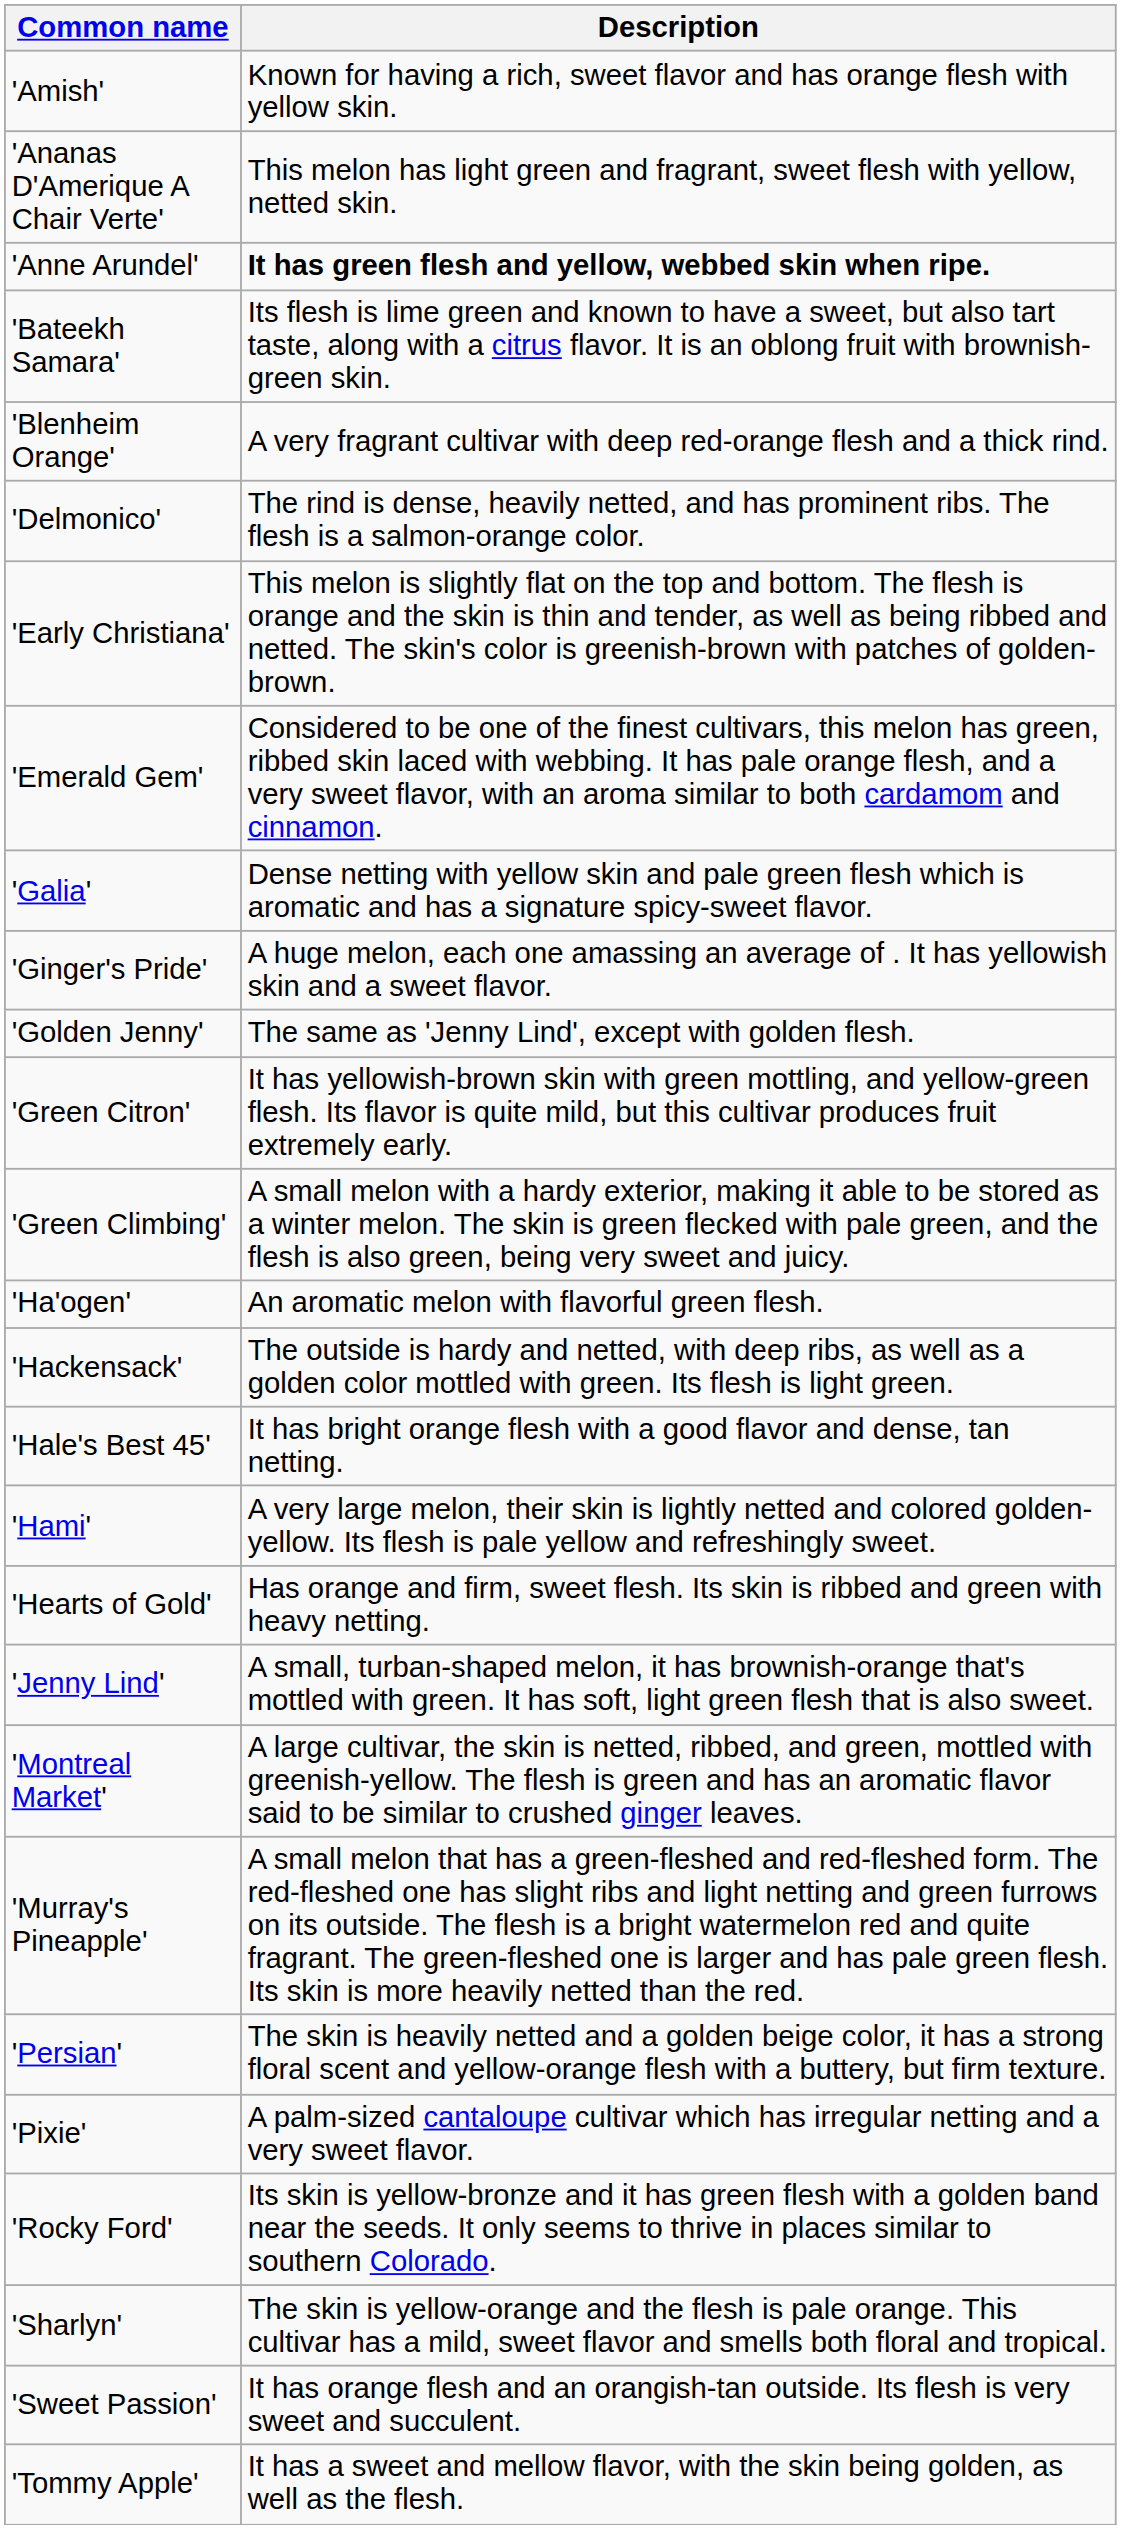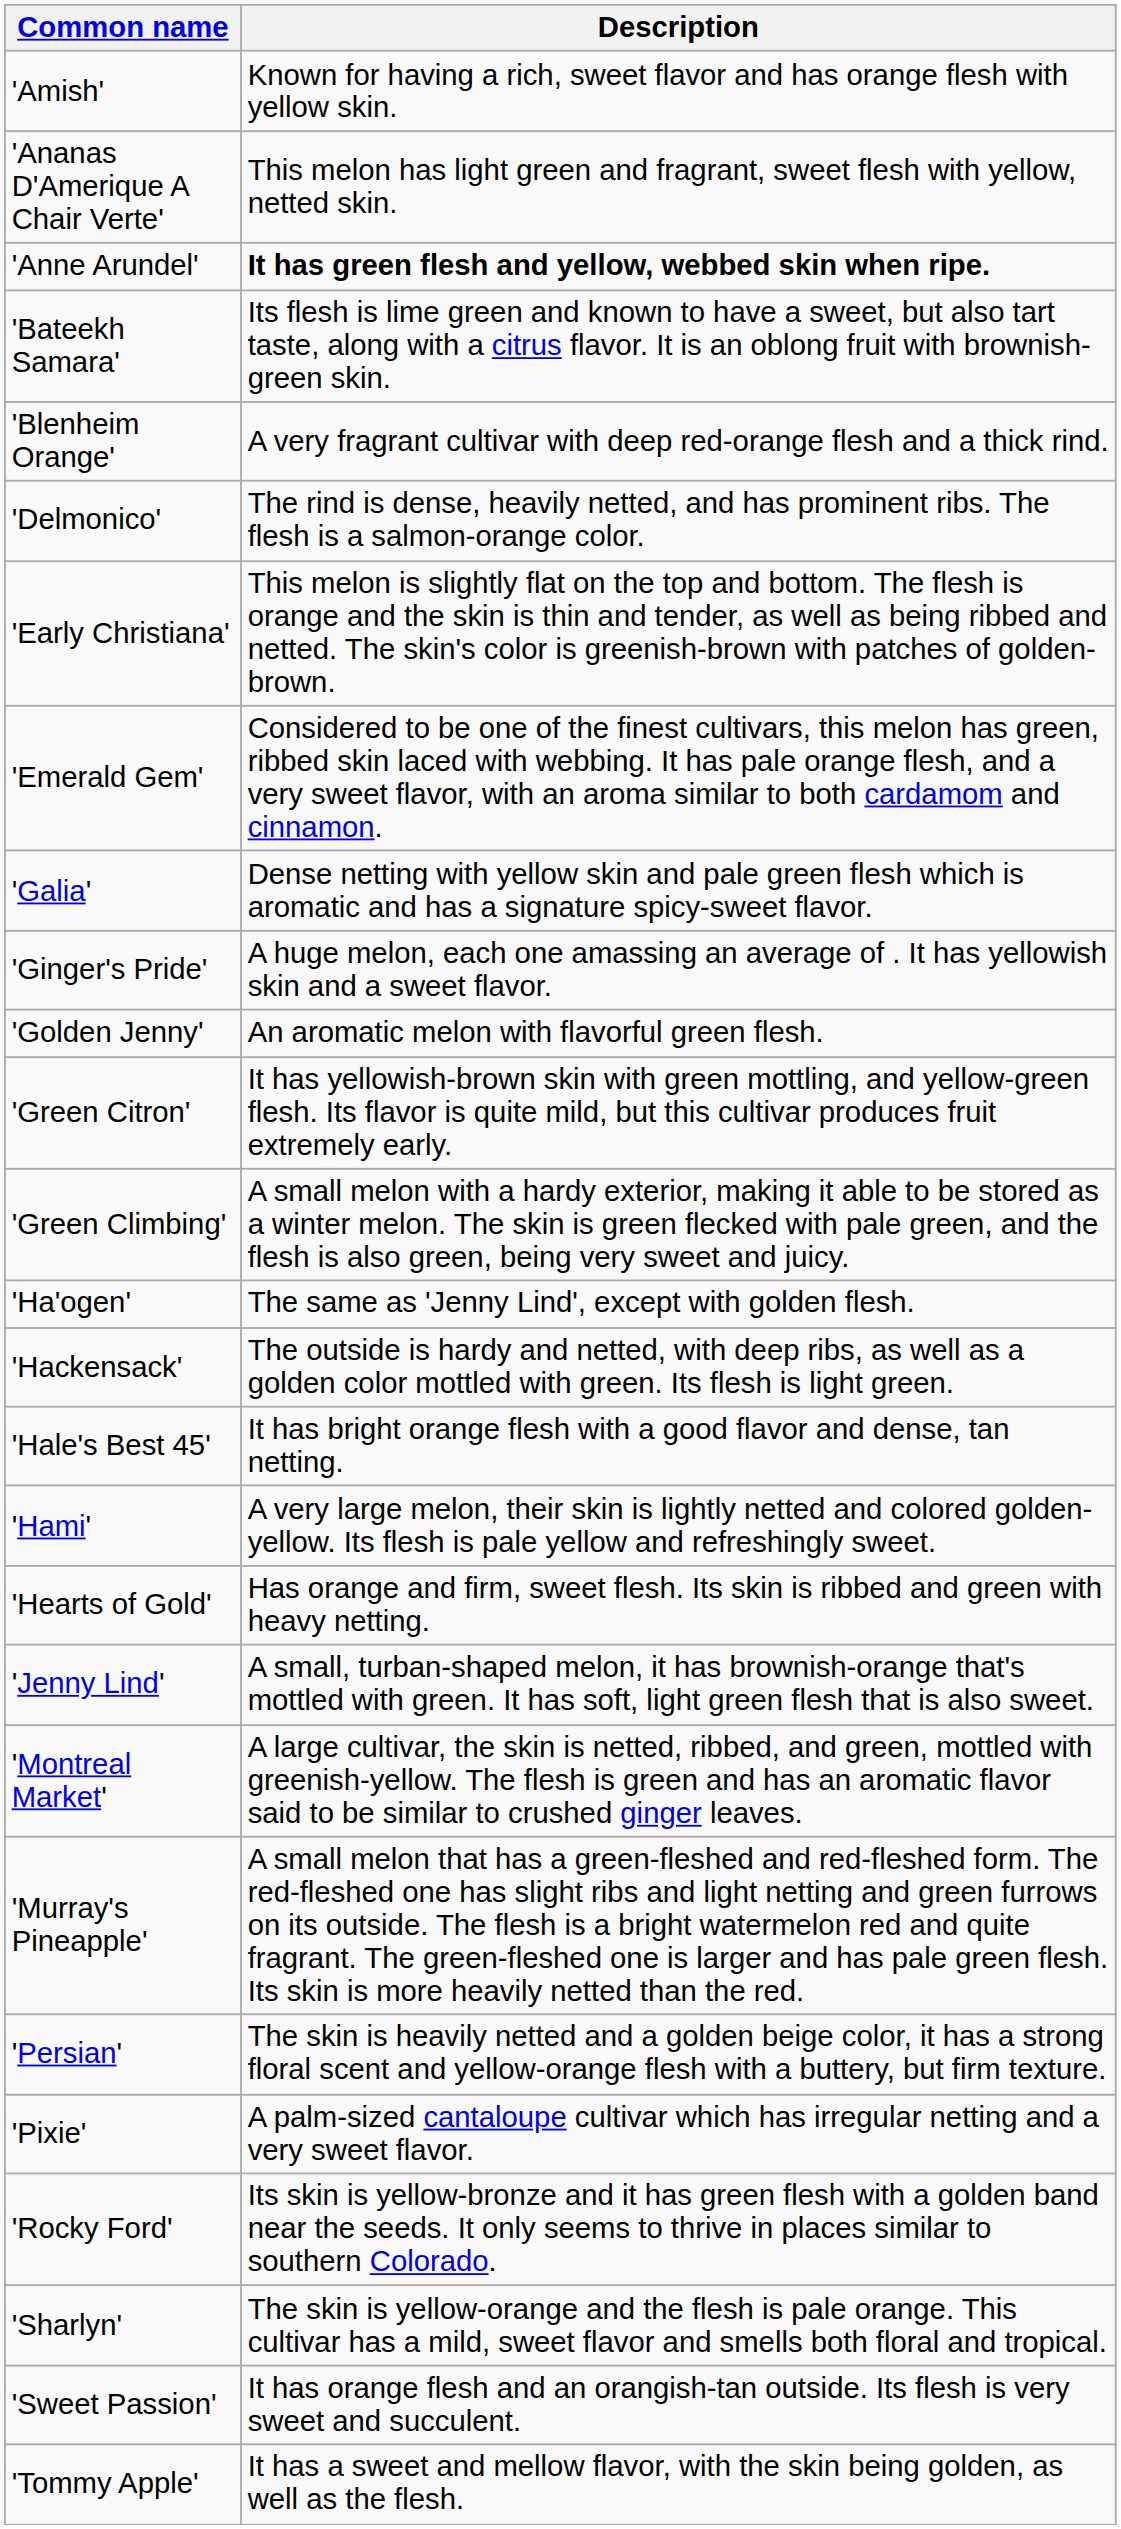'Golden Jenny' | Description: The same as 'Jenny Lind', except with golden flesh. -> An aromatic melon with flavorful green flesh.
'Ha'ogen' | Description: An aromatic melon with flavorful green flesh. -> The same as 'Jenny Lind', except with golden flesh.
